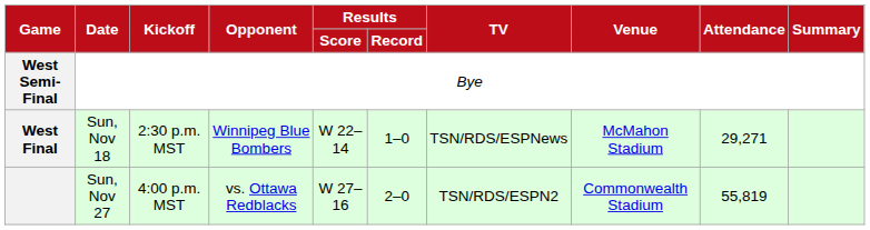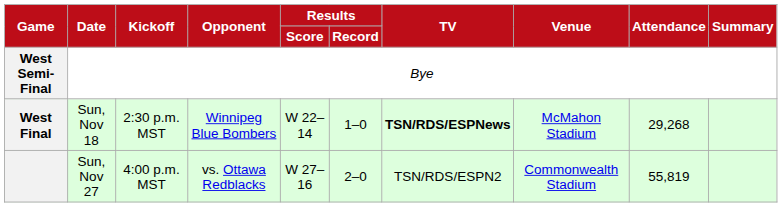West Final | TV: normal -> bold
West Final | Attendance: 29,271 -> 29,268
